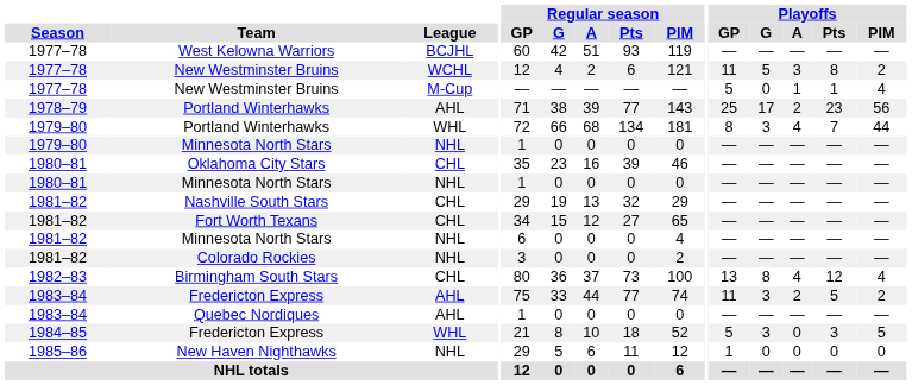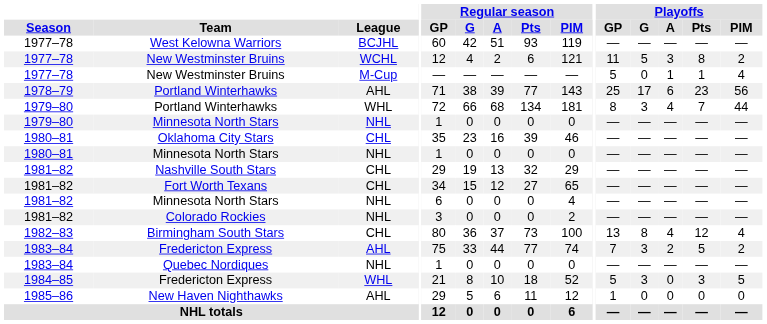1978–79 / Portland Winterhawks | Playoffs / A: 2 -> 6
1983–84 / Fredericton Express | Playoffs / GP: 11 -> 7
Quebec Nordiques | League: AHL -> NHL
New Haven Nighthawks | League: NHL -> AHL
